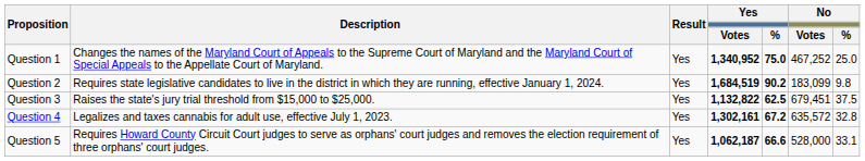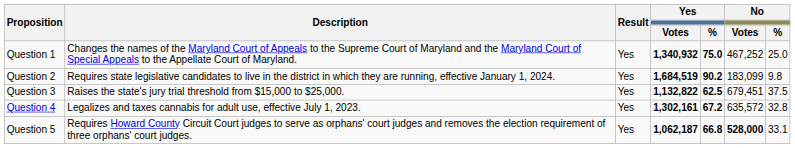Question 1 | Yes / Votes: 1,340,952 -> 1,340,932
Question 5 | Yes / %: 66.6 -> 66.8
Question 5 | No / Votes: normal -> bold
